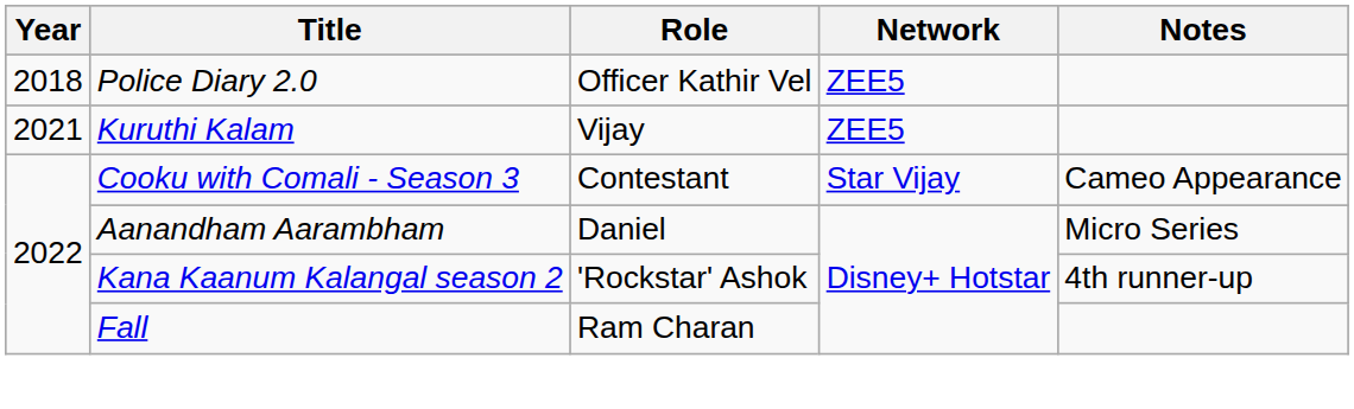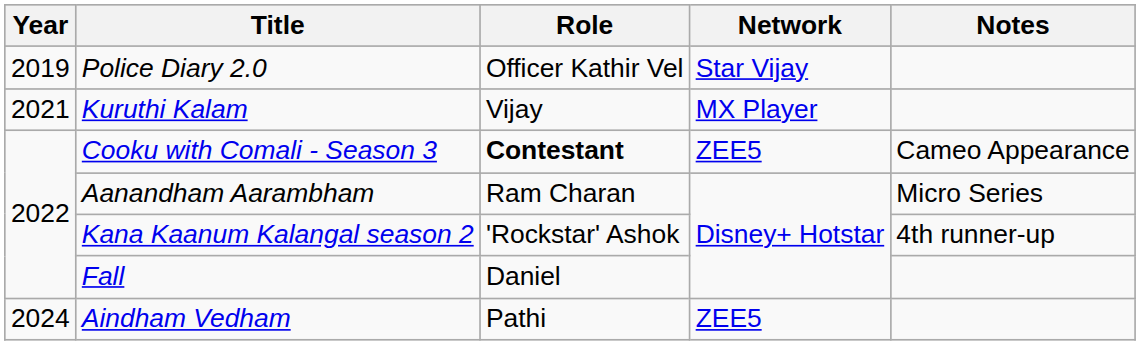Police Diary 2.0 | Year: 2018 -> 2019
Police Diary 2.0 | Network: ZEE5 -> Star Vijay
Kuruthi Kalam | Network: ZEE5 -> MX Player
Cooku with Comali - Season 3 | Role: normal -> bold
Cooku with Comali - Season 3 | Network: Star Vijay -> ZEE5
Aanandham Aarambham | Role: Daniel -> Ram Charan
Fall | Role: Ram Charan -> Daniel
+ row: 2024 | Aindham Vedham | Pathi | ZEE5
